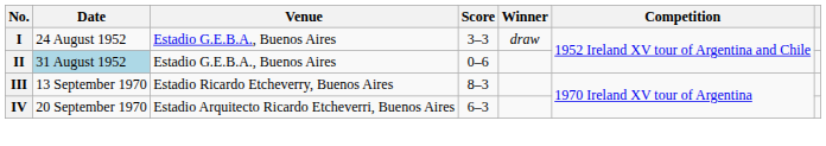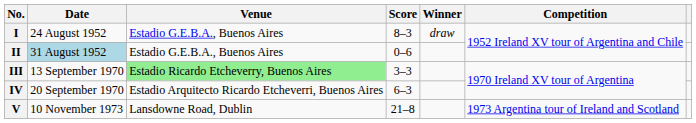I | Score: 3–3 -> 8–3
III | Venue: no background -> lightgreen background
III | Score: 8–3 -> 3–3
+ row: V | 10 November 1973 | Lansdowne Road, Dublin | 21–8 | 1973 Argentina tour of Ireland and Scotland
